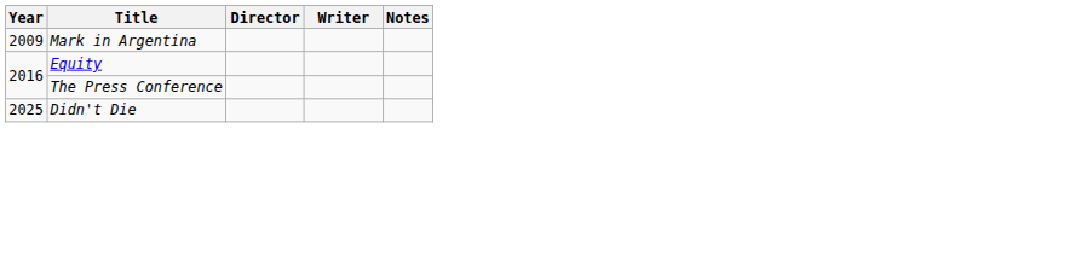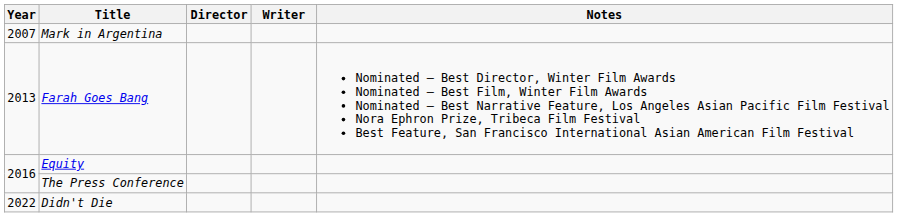Mark in Argentina | Year: 2009 -> 2007
+ row: 2013 | Farah Goes Bang | Nominated – Best Director, Winter Film Awards Nominated – Best Film, Winter Film Awards Nominated – Best Narrative Feature, Los Angeles Asian Pacific Film Festival Nora Ephron Prize, Tribeca Film Festival Best Feature, San Francisco International Asian American Film Festival
Didn't Die | Year: 2025 -> 2022
